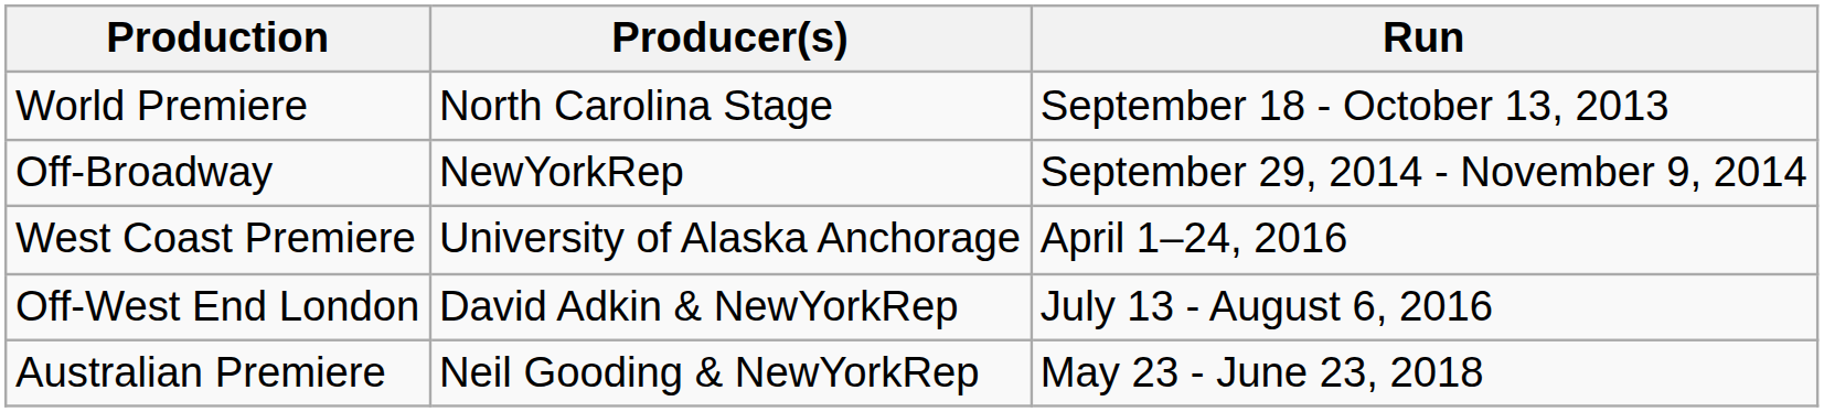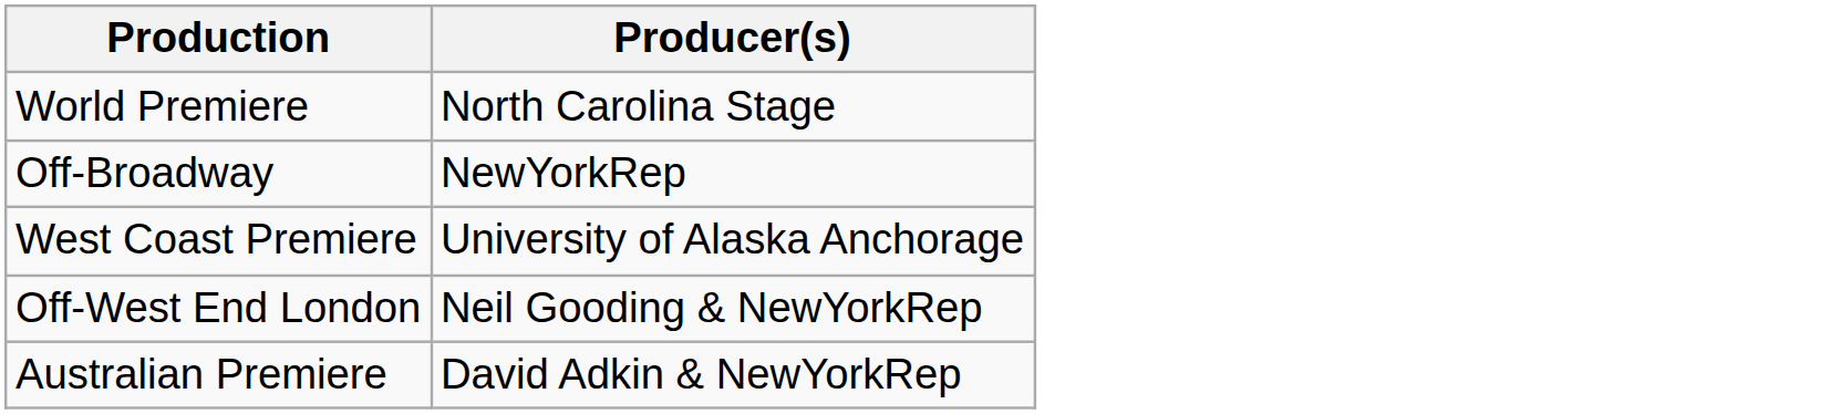- column: Run | September 18 - October 13, 2013 | September 29, 2014 - November 9, 2014 | April 1–24, 2016 | July 13 - August 6, 2016 | May 23 - June 23, 2018
Off-West End London | Producer(s): David Adkin & NewYorkRep -> Neil Gooding & NewYorkRep
Australian Premiere | Producer(s): Neil Gooding & NewYorkRep -> David Adkin & NewYorkRep
